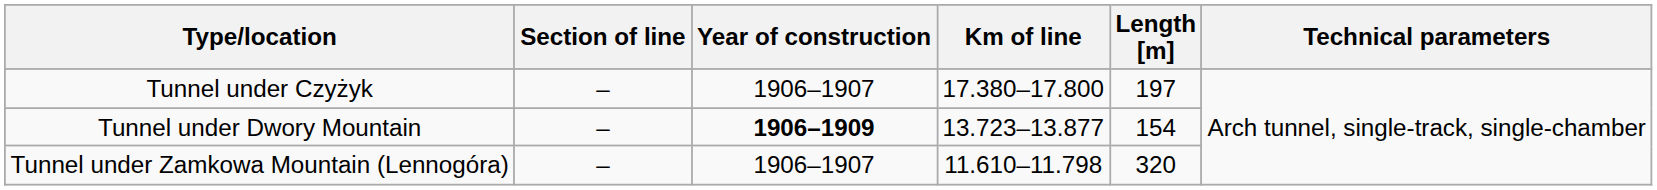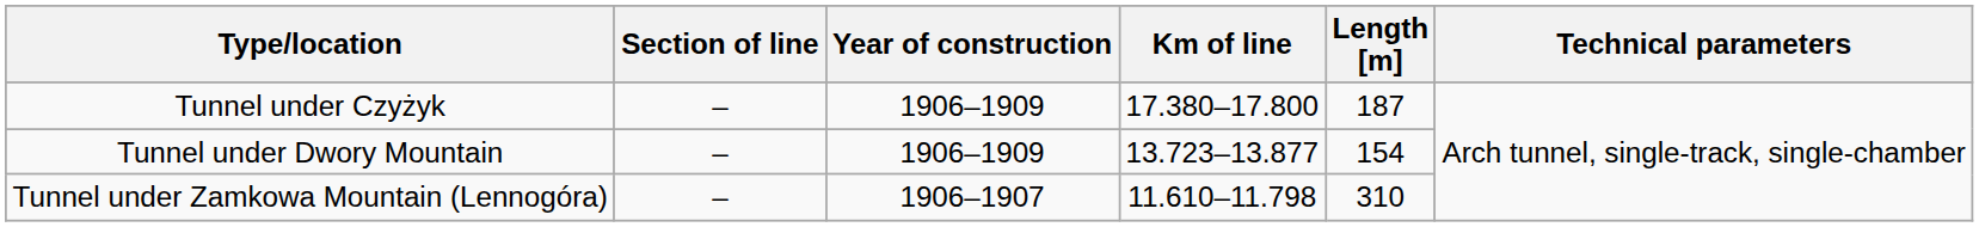Tunnel under Czyżyk | Year of construction: 1906–1907 -> 1906–1909
Tunnel under Czyżyk | Length [m]: 197 -> 187
Tunnel under Dwory Mountain | Year of construction: bold -> normal
Tunnel under Zamkowa Mountain (Lennogóra) | Length [m]: 320 -> 310
